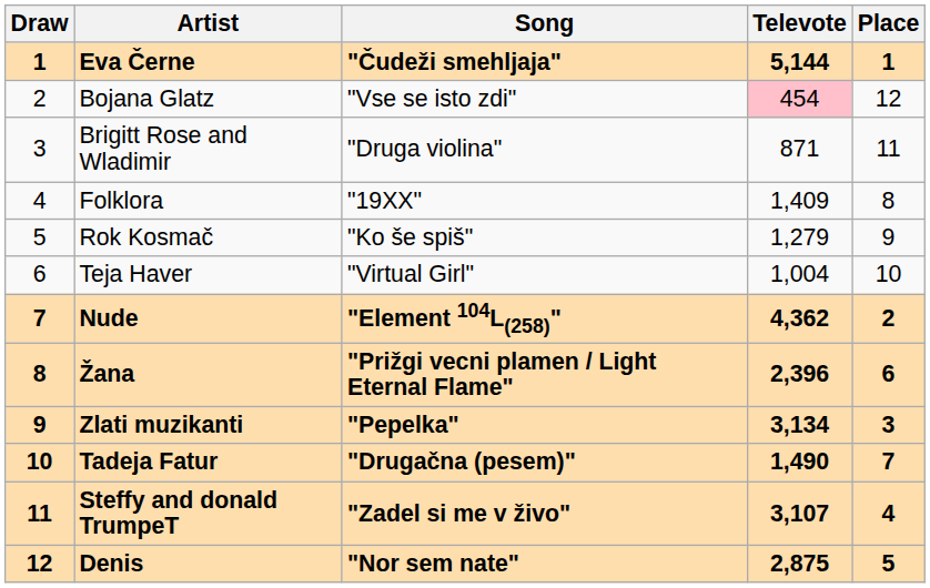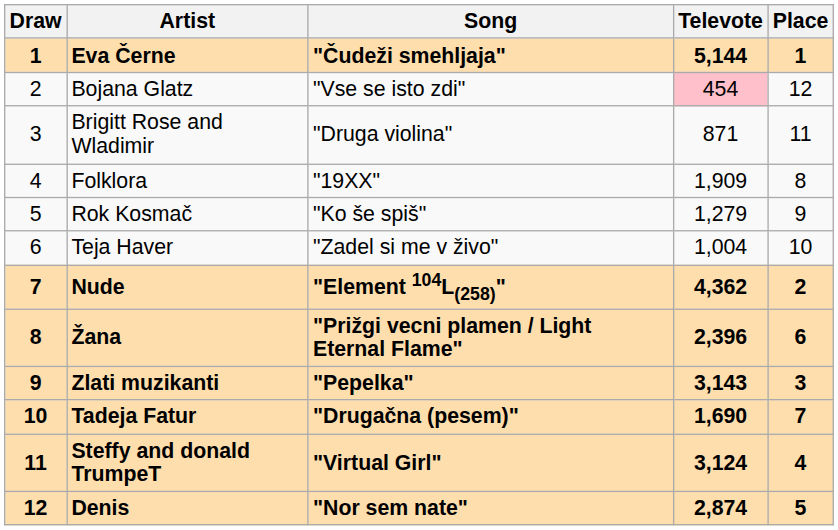Folklora | Televote: 1,409 -> 1,909
Teja Haver | Song: "Virtual Girl" -> "Zadel si me v živo"
Zlati muzikanti | Televote: 3,134 -> 3,143
Tadeja Fatur | Televote: 1,490 -> 1,690
Steffy and donald TrumpeT | Song: "Zadel si me v živo" -> "Virtual Girl"
Steffy and donald TrumpeT | Televote: 3,107 -> 3,124
Denis | Televote: 2,875 -> 2,874
